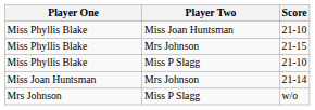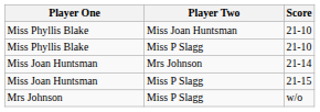- row: Miss Phyllis Blake | Mrs Johnson | 21-15
+ row: Miss Joan Huntsman | Miss P Slagg | 21-15
